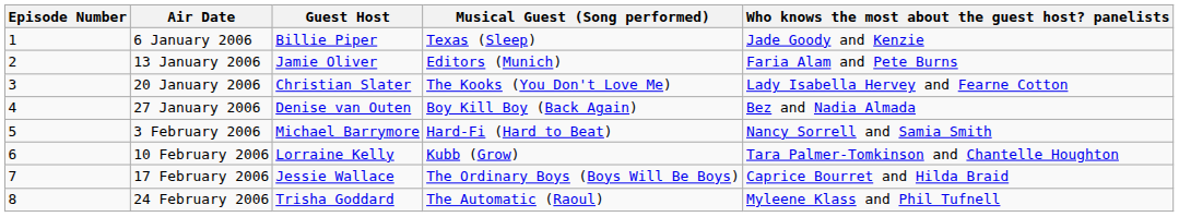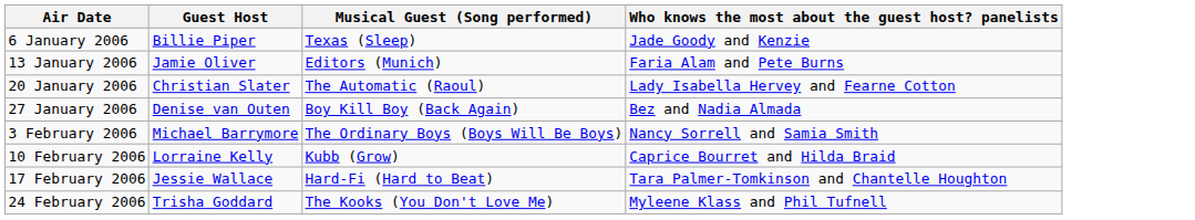- column: Episode Number | 1 | 2 | 3 | 4 | 5 | 6 | 7 | 8
20 January 2006 | Musical Guest (Song performed): The Kooks (You Don't Love Me) -> The Automatic (Raoul)
3 February 2006 | Musical Guest (Song performed): Hard-Fi (Hard to Beat) -> The Ordinary Boys (Boys Will Be Boys)
10 February 2006 | Who knows the most about the guest host? panelists: Tara Palmer-Tomkinson and Chantelle Houghton -> Caprice Bourret and Hilda Braid
17 February 2006 | Musical Guest (Song performed): The Ordinary Boys (Boys Will Be Boys) -> Hard-Fi (Hard to Beat)
17 February 2006 | Who knows the most about the guest host? panelists: Caprice Bourret and Hilda Braid -> Tara Palmer-Tomkinson and Chantelle Houghton
24 February 2006 | Musical Guest (Song performed): The Automatic (Raoul) -> The Kooks (You Don't Love Me)
